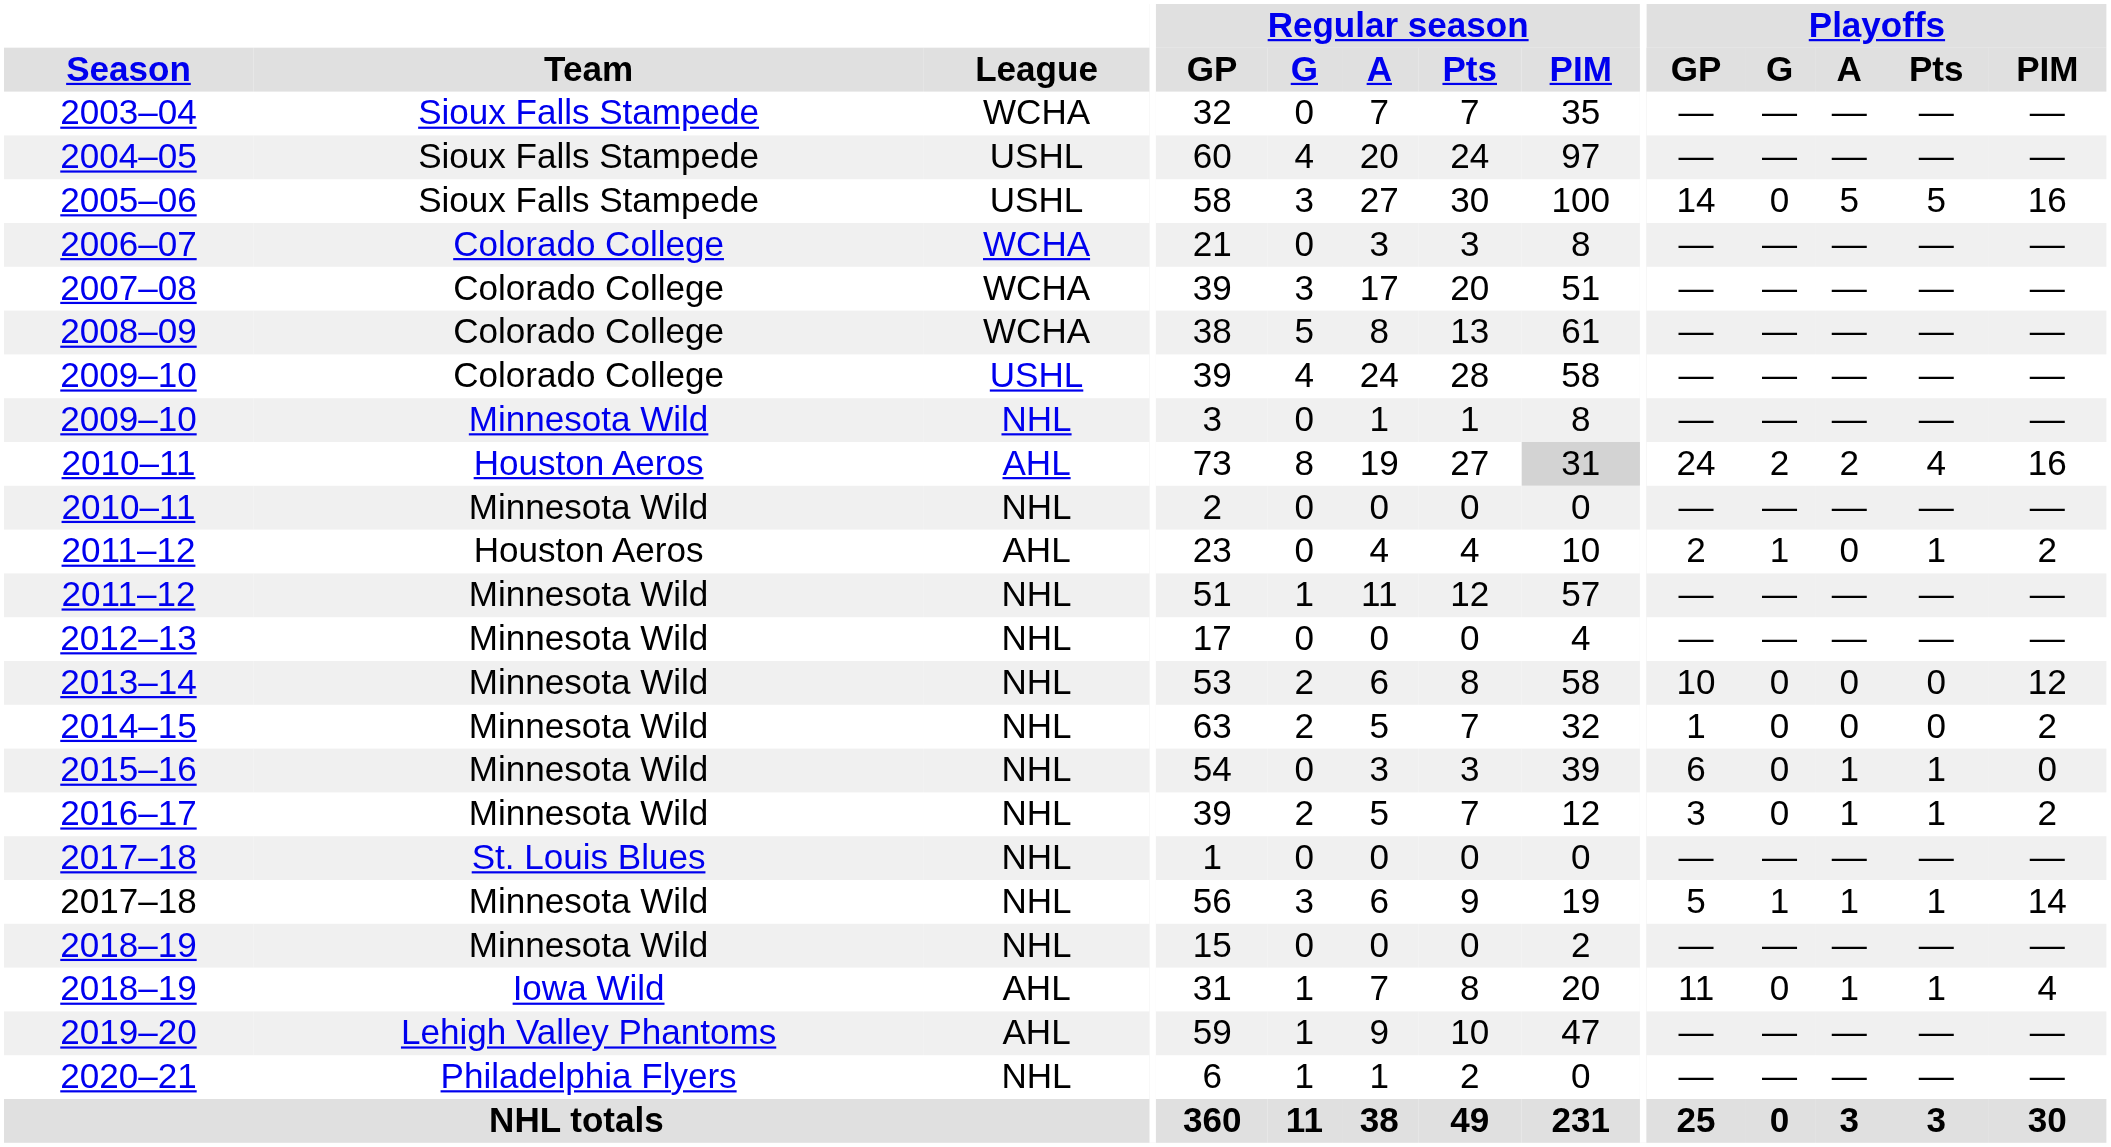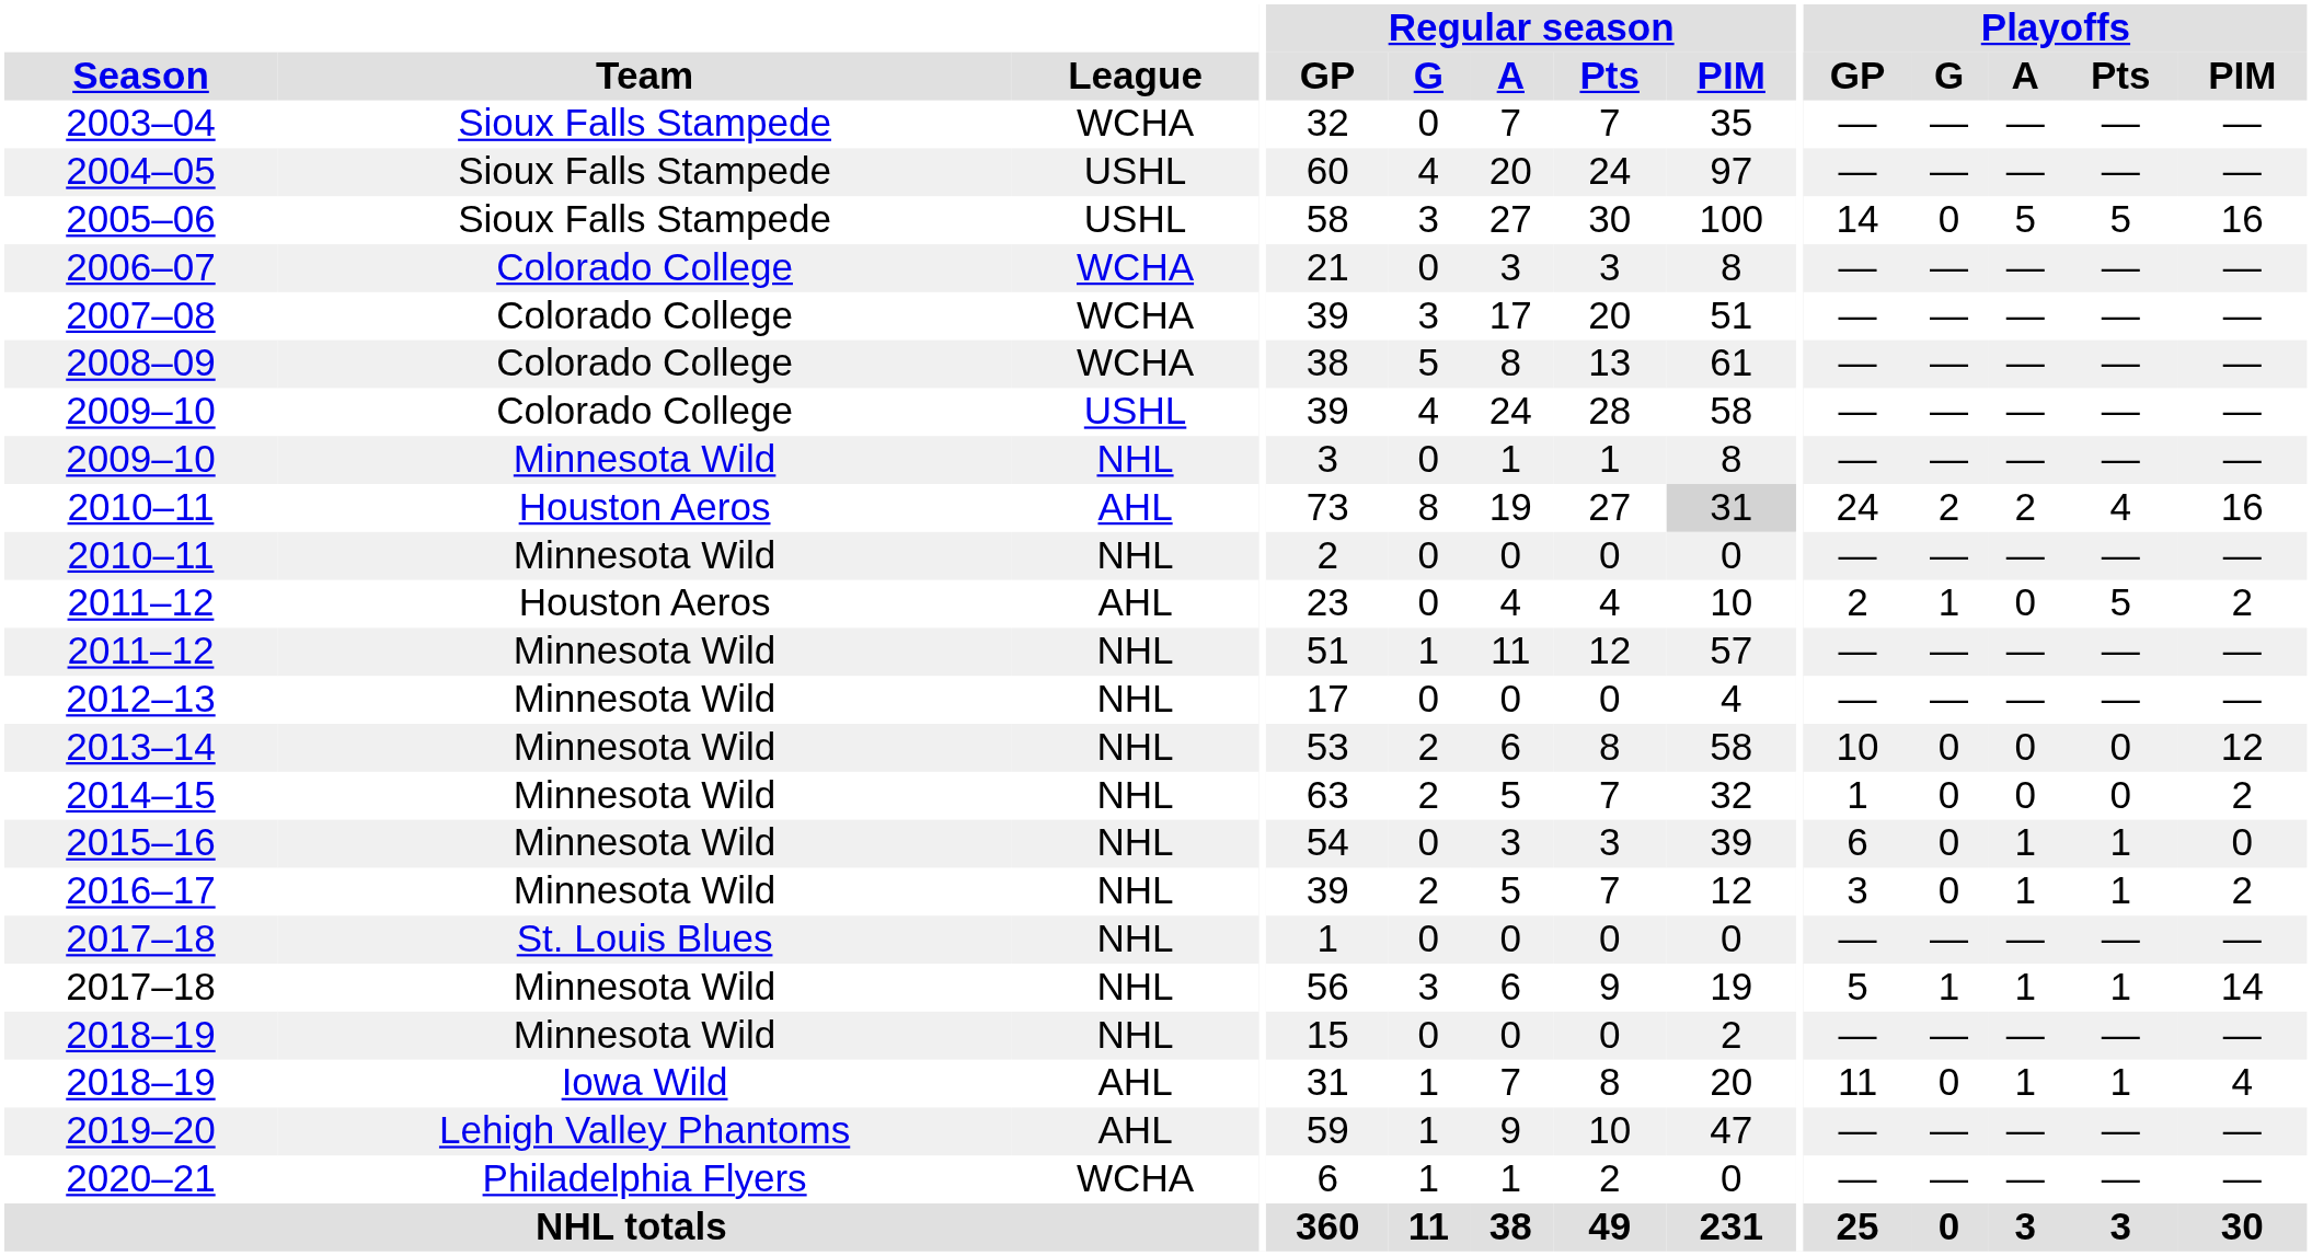2011–12 / Houston Aeros | Playoffs / Pts: 1 -> 5
2020–21 | League: NHL -> WCHA
